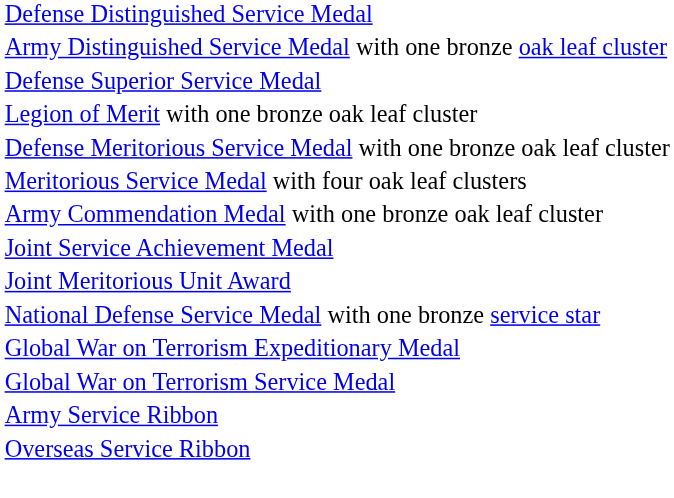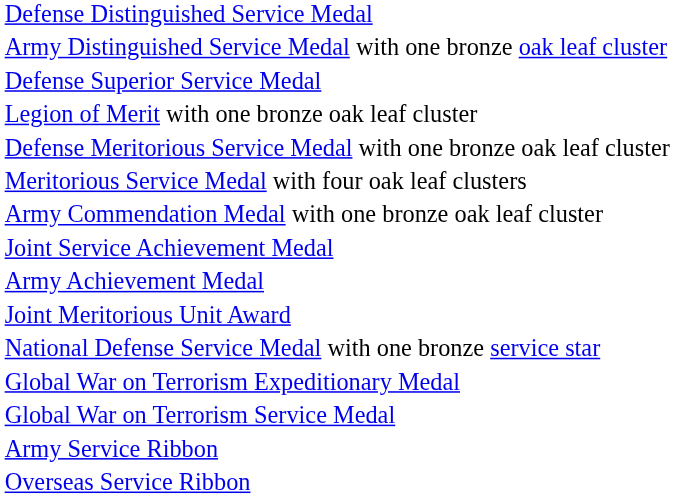+ row: Army Achievement Medal
